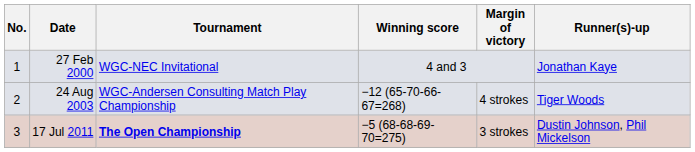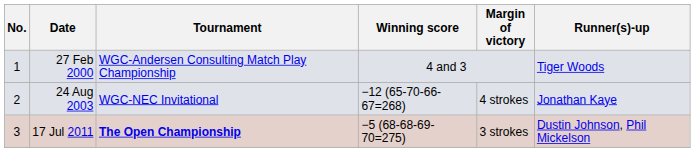27 Feb 2000 | Tournament: WGC-NEC Invitational -> WGC-Andersen Consulting Match Play Championship
27 Feb 2000 | Runner(s)-up: Jonathan Kaye -> Tiger Woods
24 Aug 2003 | Tournament: WGC-Andersen Consulting Match Play Championship -> WGC-NEC Invitational
24 Aug 2003 | Runner(s)-up: Tiger Woods -> Jonathan Kaye
